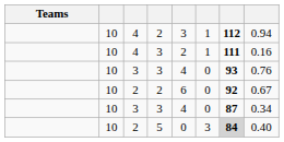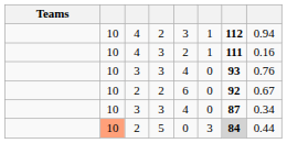2 / 5 | column 2: no background -> lightsalmon background
2 / 5 | column 8: 0.40 -> 0.44
